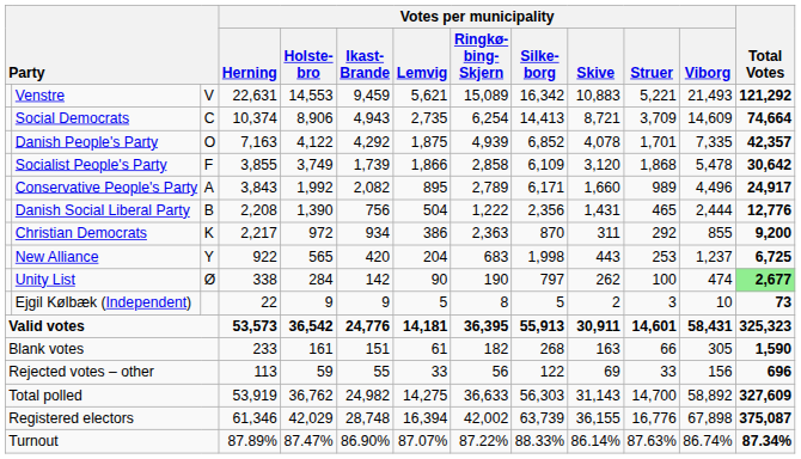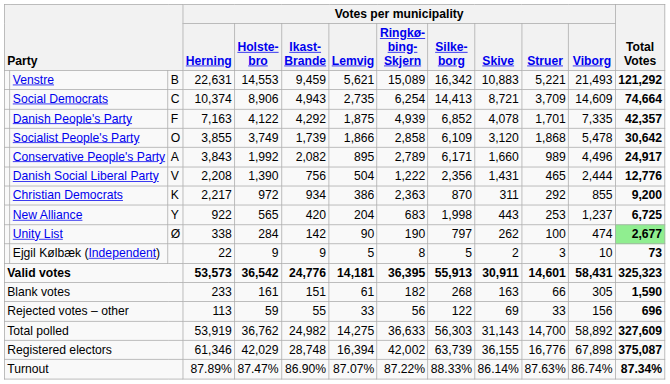Venstre | column 3: V -> B
Danish People's Party | column 3: O -> F
Socialist People's Party | column 3: F -> O
Danish Social Liberal Party | column 3: B -> V
